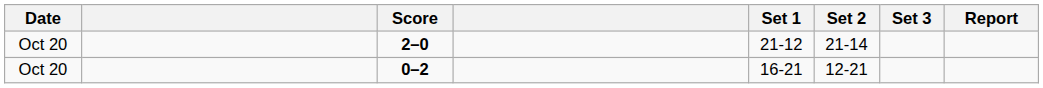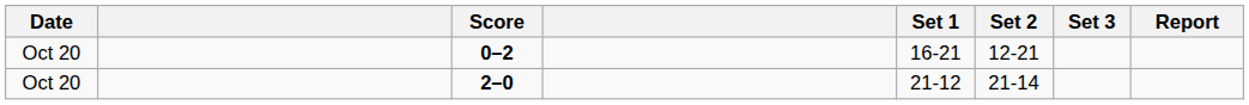rows swapped: 2–0 <-> 0–2
